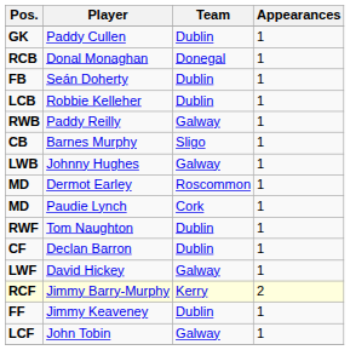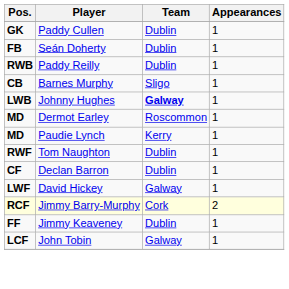- row: RCB | Donal Monaghan | Donegal | 1
- row: LCB | Robbie Kelleher | Dublin | 1
Paddy Reilly | Team: Galway -> Dublin
Johnny Hughes | Team: normal -> bold
Paudie Lynch | Team: Cork -> Kerry
Jimmy Barry-Murphy | Team: Kerry -> Cork
